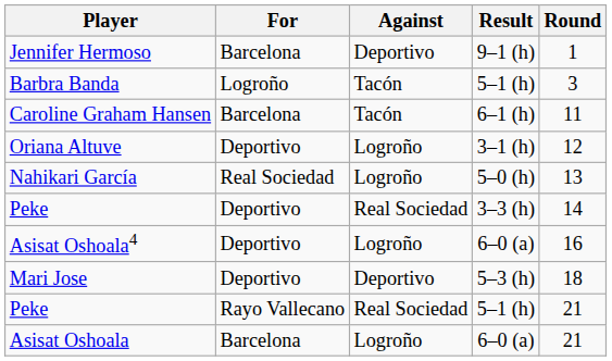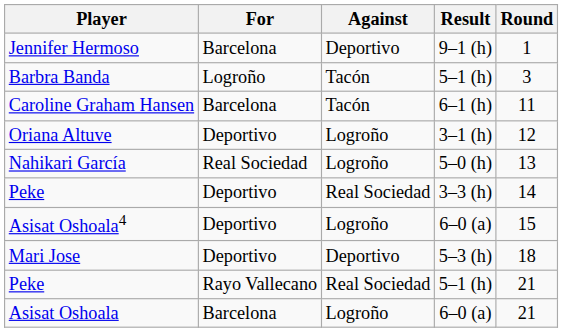Asisat Oshoala4 | Round: 16 -> 15
